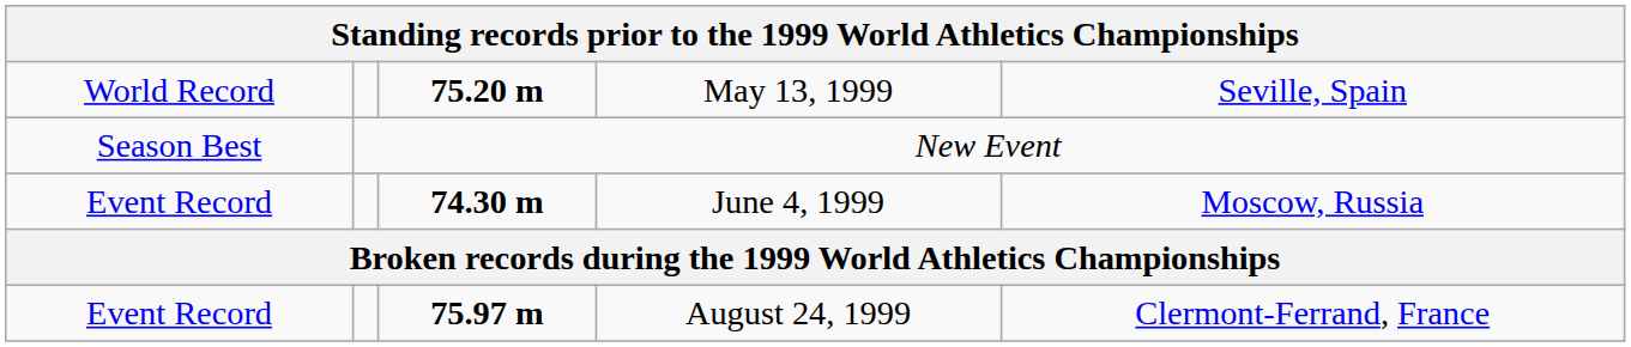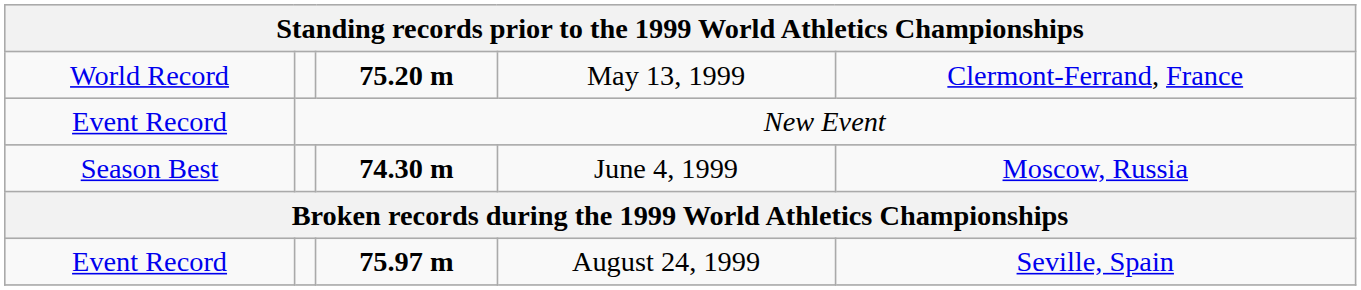May 13, 1999 | column 5: Seville, Spain -> Clermont-Ferrand, France
New Event | column 1: Season Best -> Event Record
June 4, 1999 | column 1: Event Record -> Season Best
August 24, 1999 | column 5: Clermont-Ferrand, France -> Seville, Spain
